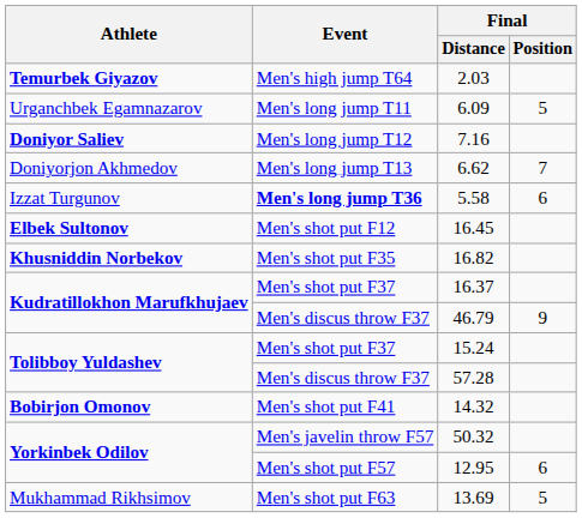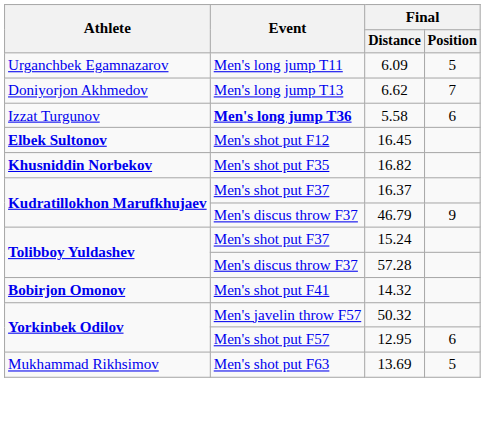- row: Temurbek Giyazov | Men's high jump T64 | 2.03
- row: Doniyor Saliev | Men's long jump T12 | 7.16
